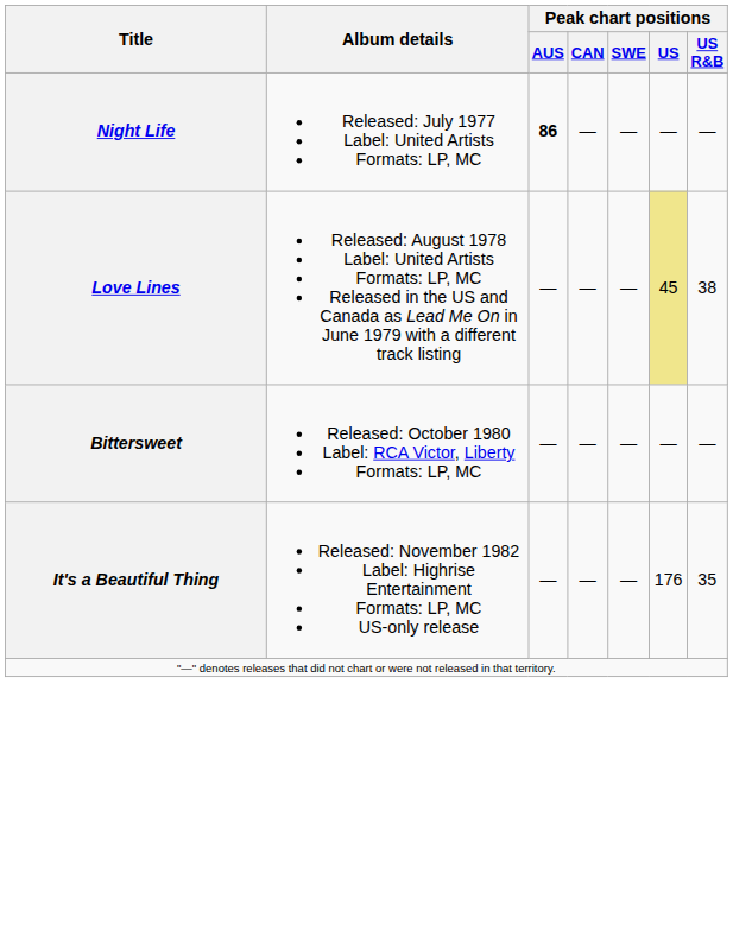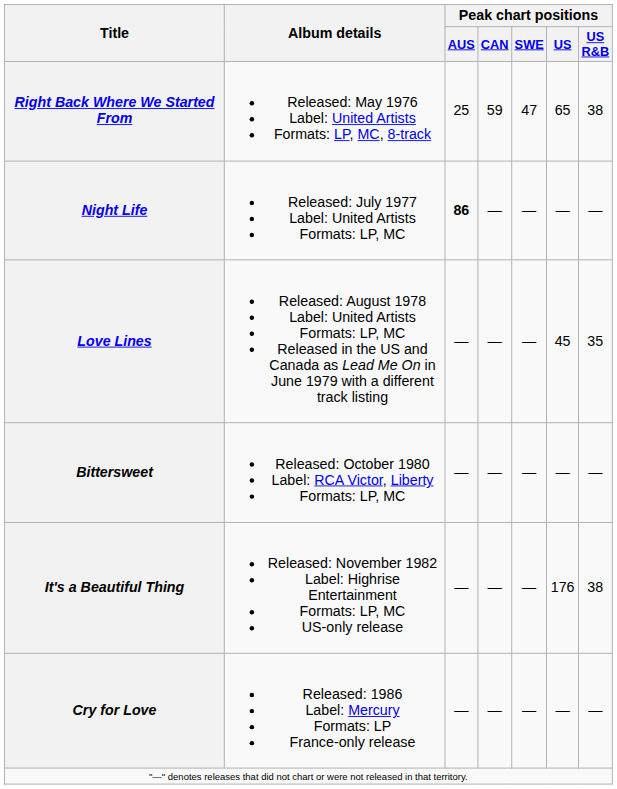+ row: Right Back Where We Started From | Released: May 1976 Label: United Artists Formats: LP, MC, 8-track | 25 | 59 | 47 | 65 | 38
Love Lines | Peak chart positions / US: khaki background -> no background
Love Lines | Peak chart positions / US R&B: 38 -> 35
It's a Beautiful Thing | Peak chart positions / US R&B: 35 -> 38
+ row: Cry for Love | Released: 1986 Label: Mercury Formats: LP France-only release | — | — | — | — | —
